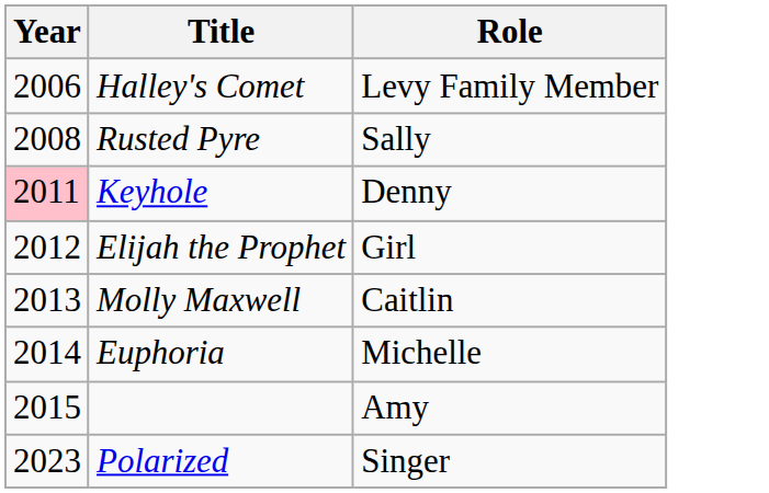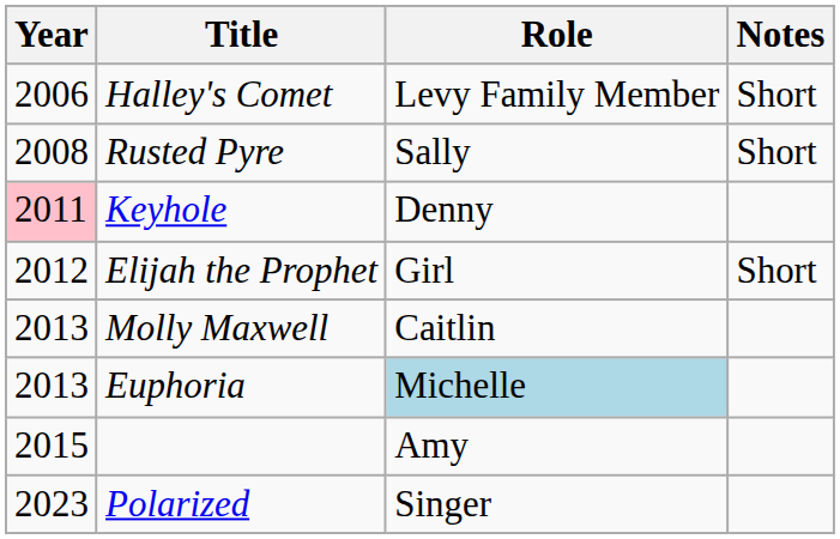+ column: Notes | Short | Short | Short
Euphoria | Year: 2014 -> 2013
Euphoria | Role: no background -> lightblue background
